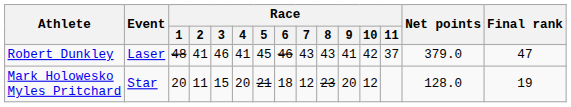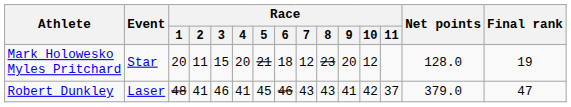rows swapped: Robert Dunkley <-> Mark Holowesko Myles Pritchard
